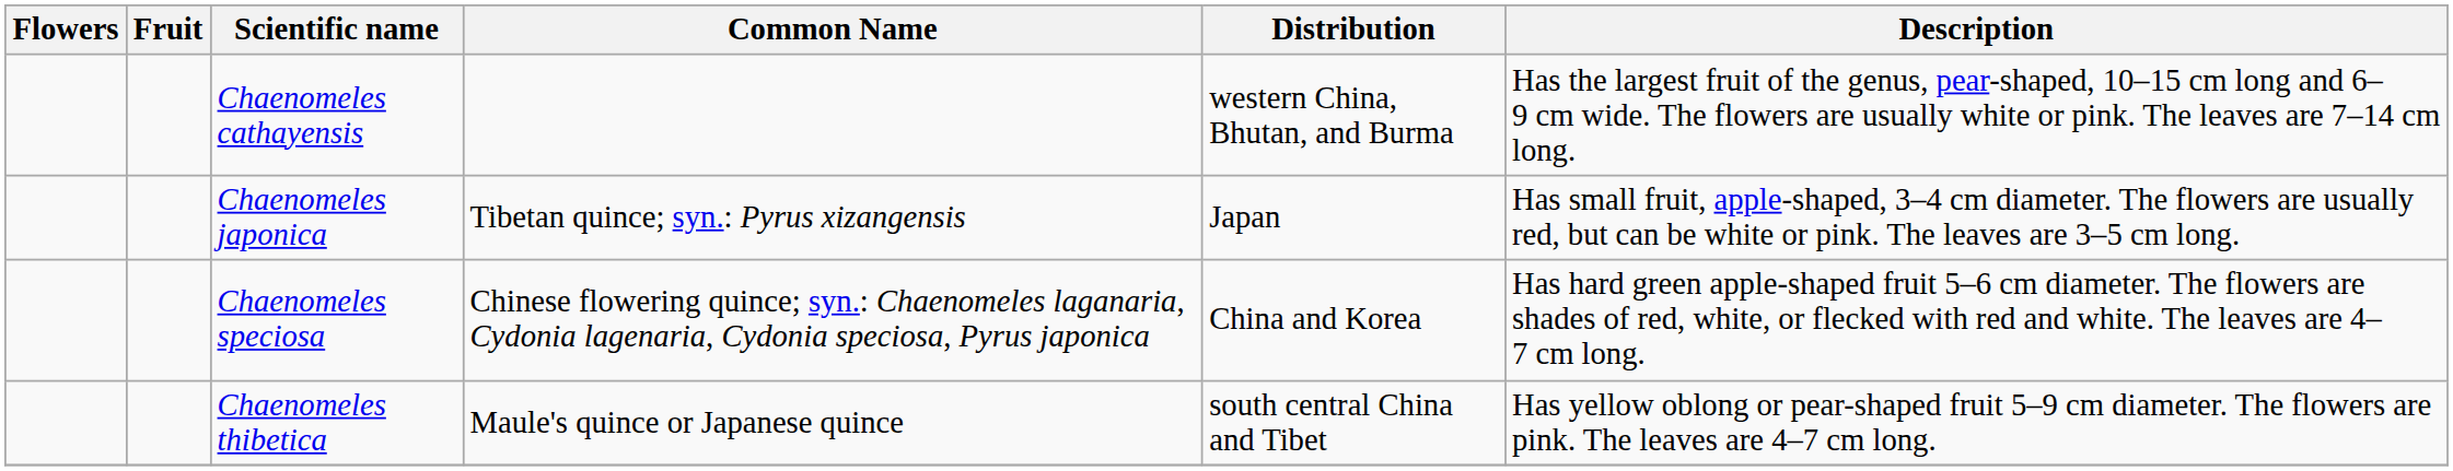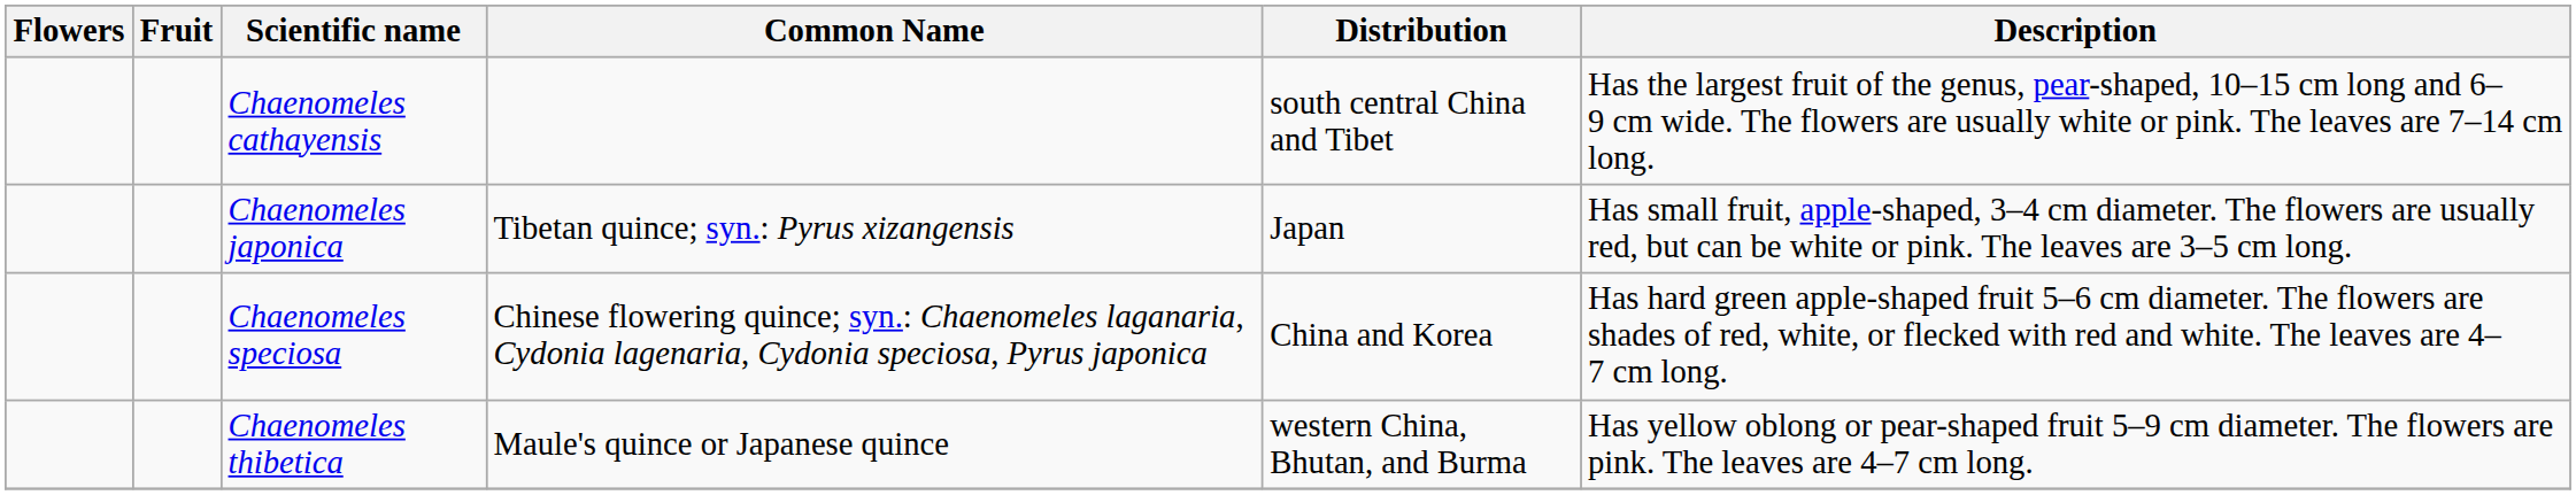Chaenomeles cathayensis | Distribution: western China, Bhutan, and Burma -> south central China and Tibet
Chaenomeles thibetica | Distribution: south central China and Tibet -> western China, Bhutan, and Burma
